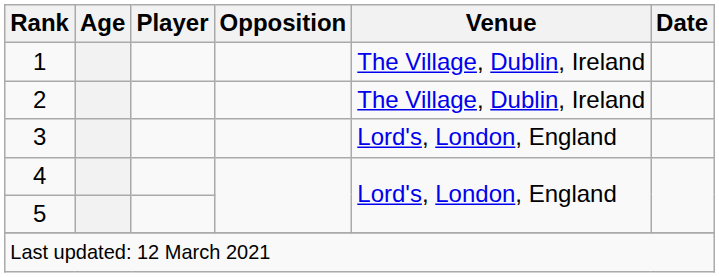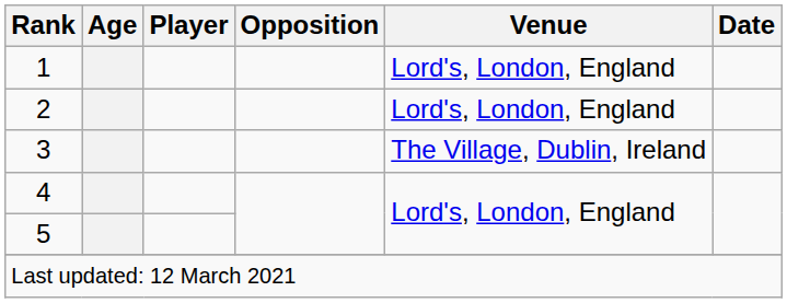1 | Venue: The Village, Dublin, Ireland -> Lord's, London, England
2 | Venue: The Village, Dublin, Ireland -> Lord's, London, England
3 | Venue: Lord's, London, England -> The Village, Dublin, Ireland
